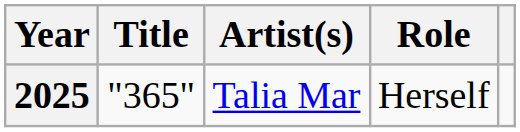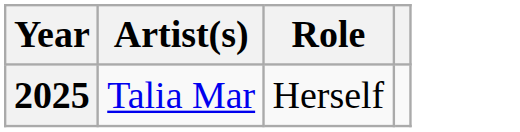- column: Title | "365"
